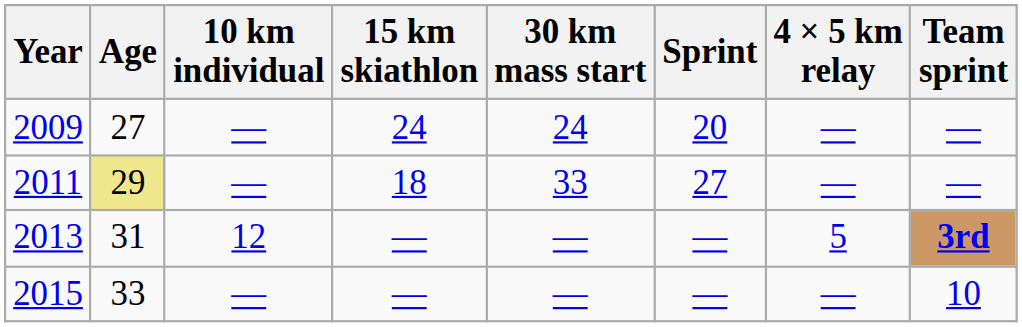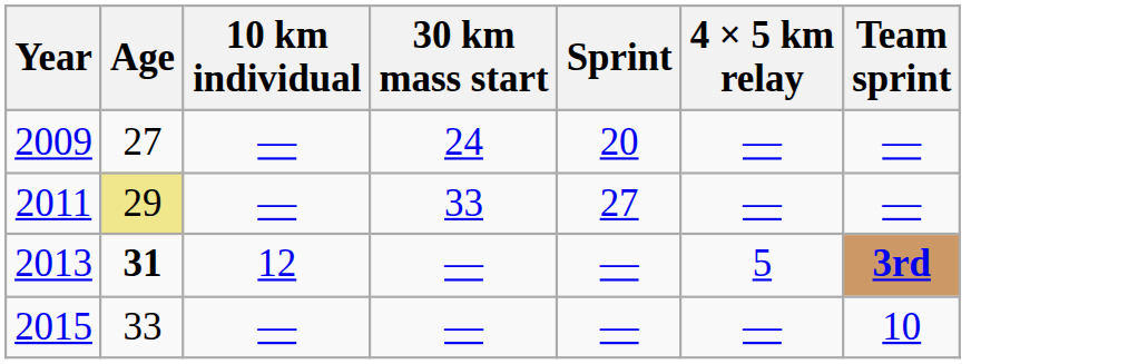- column: 15 km skiathlon | 24 | 18 | — | —
2013 | Age: normal -> bold
